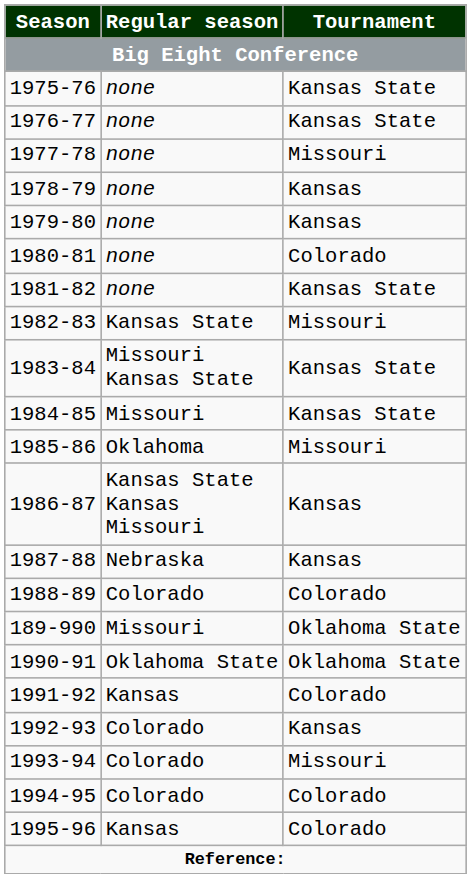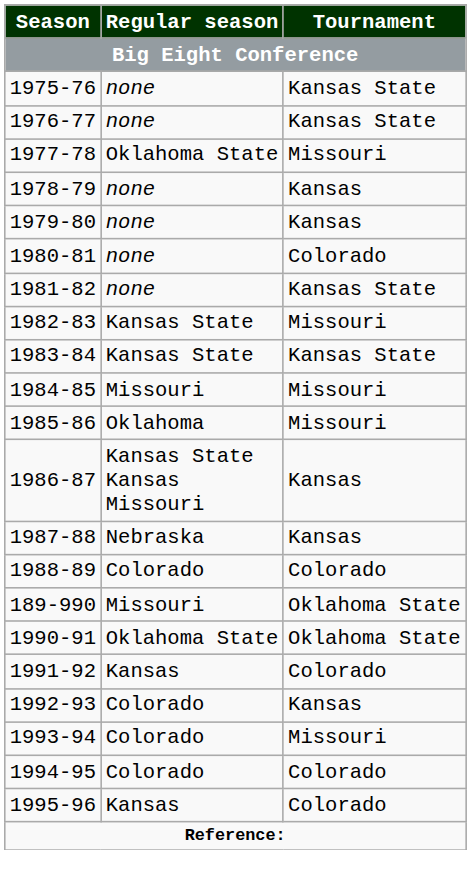1977-78 | Regular season: none -> Oklahoma State
1983-84 | Regular season: Missouri Kansas State -> Kansas State
1984-85 | Tournament: Kansas State -> Missouri
